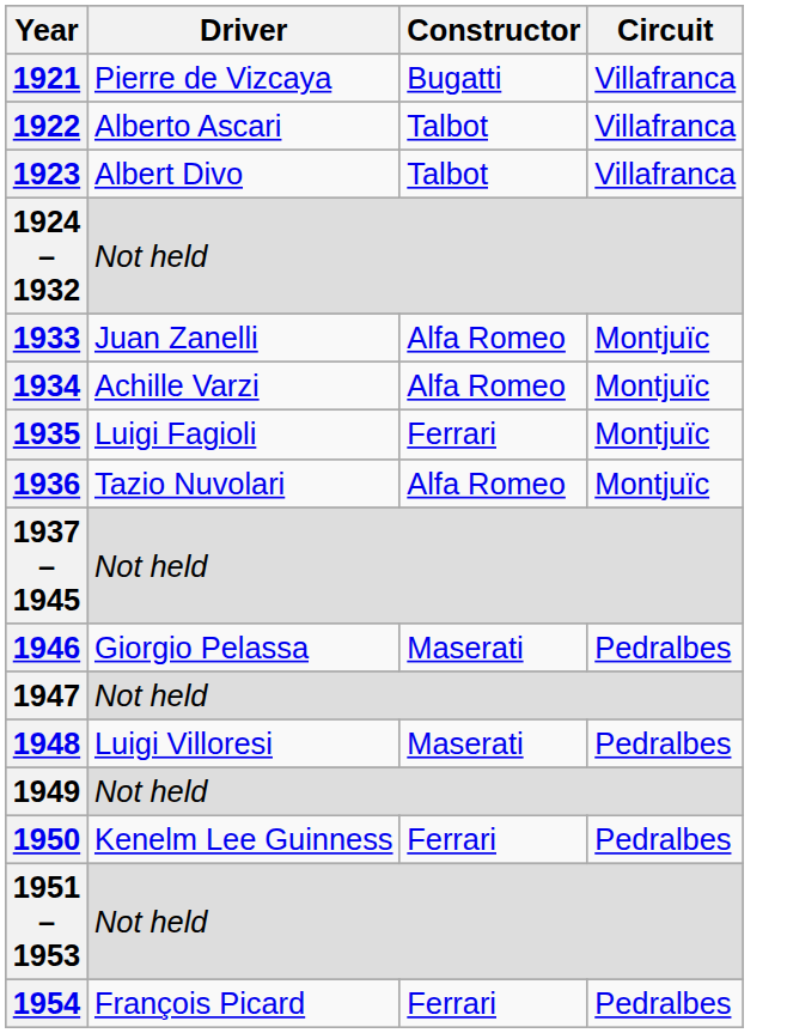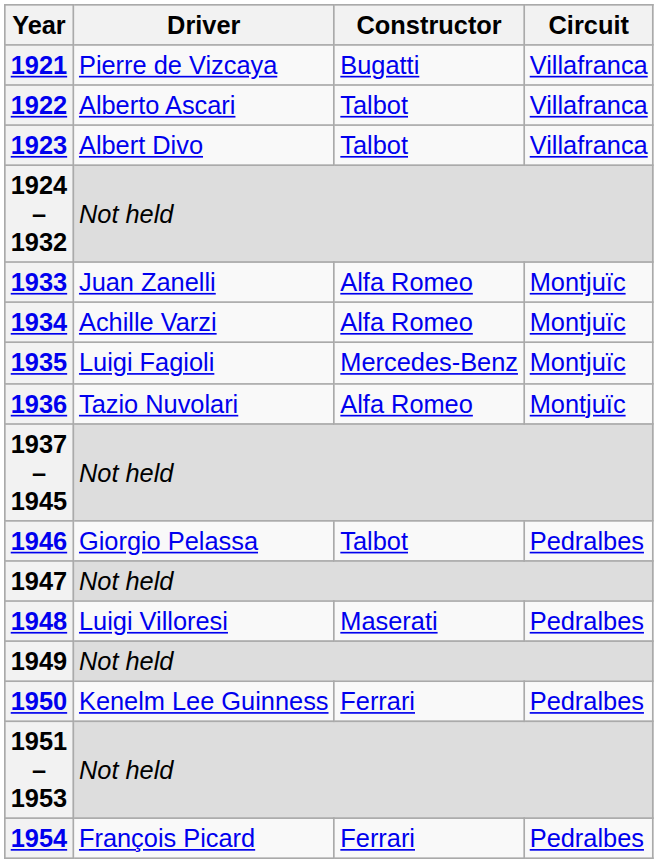1935 | Constructor: Ferrari -> Mercedes-Benz
1946 | Constructor: Maserati -> Talbot
